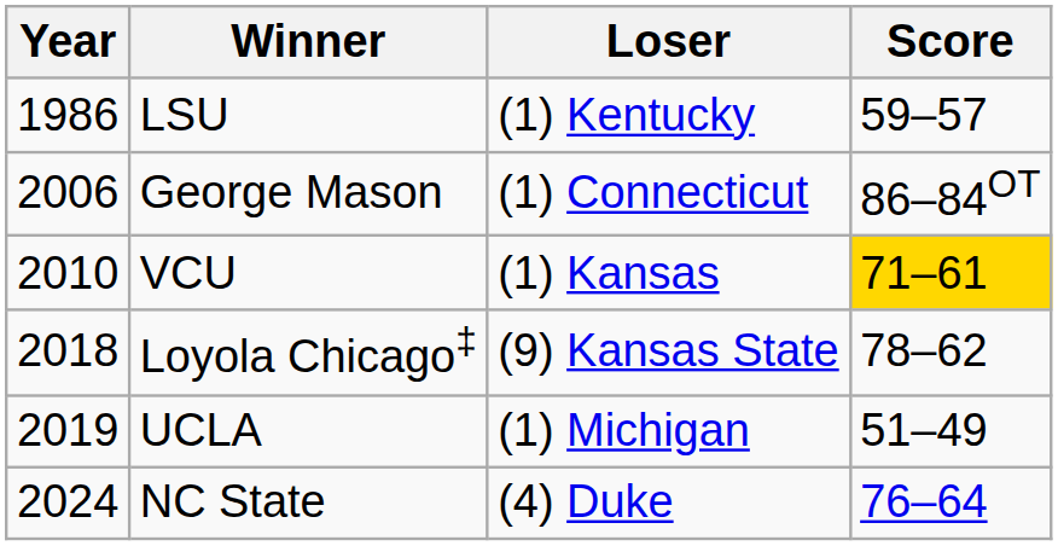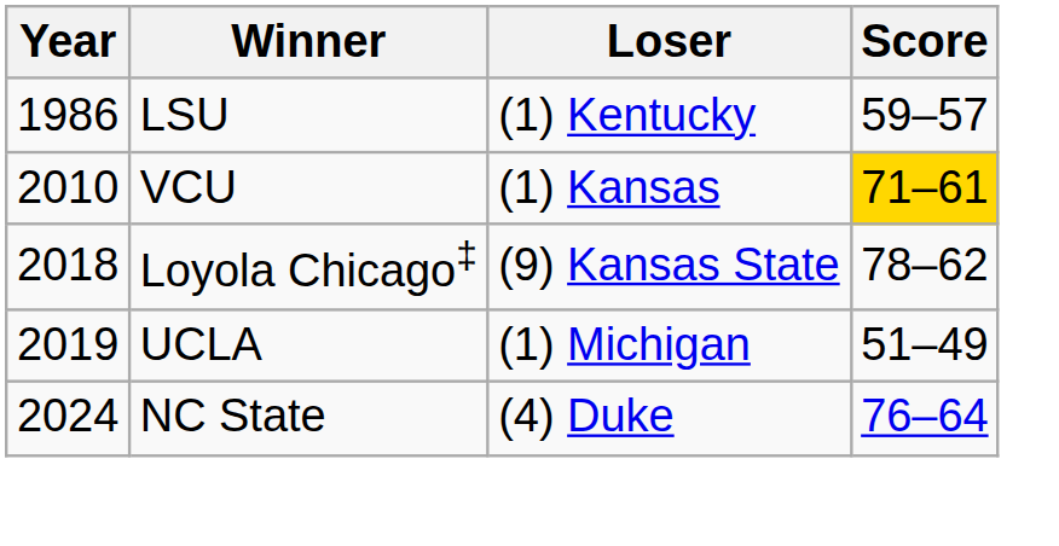- row: 2006 | George Mason | (1) Connecticut | 86–84OT
